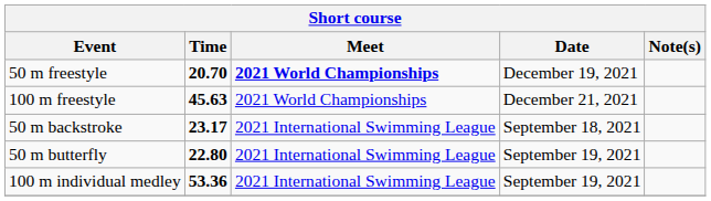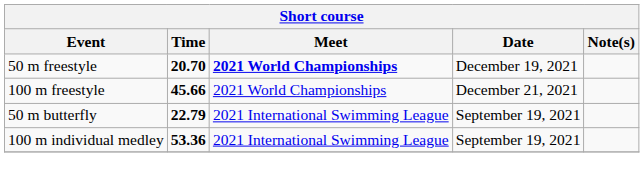100 m freestyle | Time: 45.63 -> 45.66
- row: 50 m backstroke | 23.17 | 2021 International Swimming League | September 18, 2021
50 m butterfly | Time: 22.80 -> 22.79
